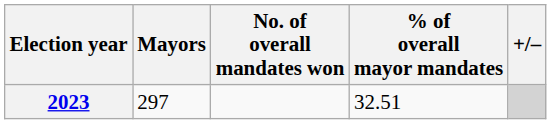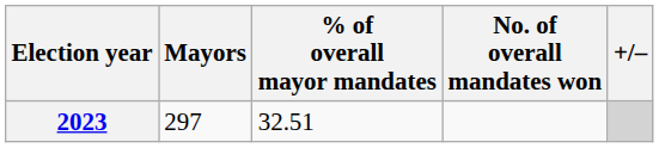columns swapped: % of overall mayor mandates <-> No. of overall mandates won
